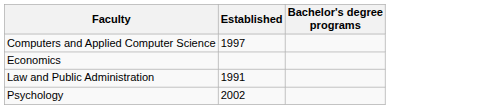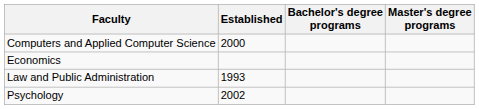+ column: Master's degree programs
Computers and Applied Computer Science | Established: 1997 -> 2000
Law and Public Administration | Established: 1991 -> 1993
